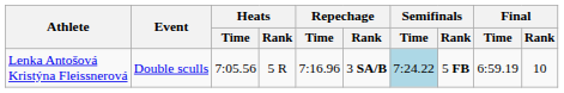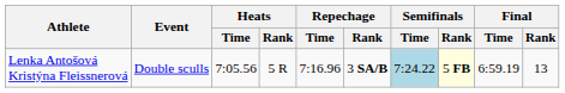Lenka Antošová Kristýna Fleissnerová | Semifinals / Rank: no background -> lightyellow background
Lenka Antošová Kristýna Fleissnerová | Final / Rank: 10 -> 13
